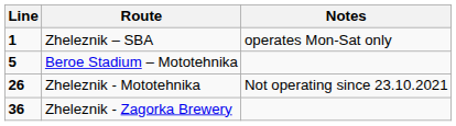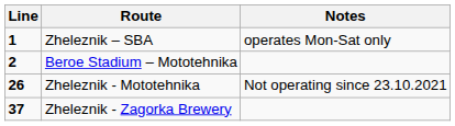Beroe Stadium – Mototehnika | Line: 5 -> 2
Zheleznik - Zagorka Brewery | Line: 36 -> 37
